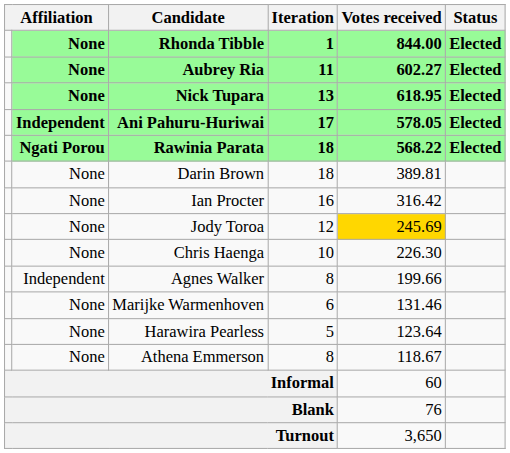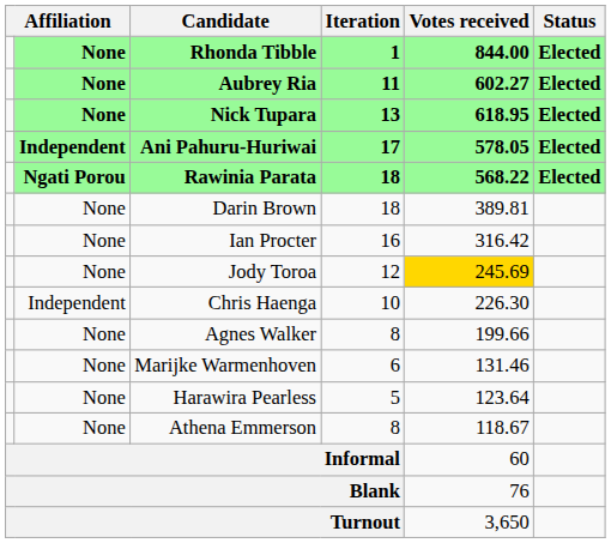Chris Haenga | column 2: None -> Independent
Agnes Walker | column 2: Independent -> None
